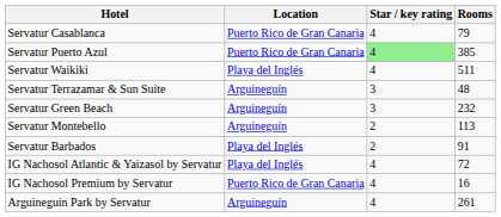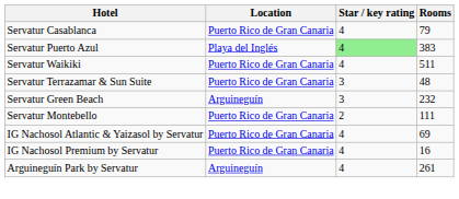Servatur Puerto Azul | Location: Puerto Rico de Gran Canaria -> Playa del Inglés
Servatur Puerto Azul | Rooms: 385 -> 383
Servatur Waikiki | Location: Playa del Inglés -> Puerto Rico de Gran Canaria
Servatur Terrazamar & Sun Suite | Location: Arguineguín -> Puerto Rico de Gran Canaria
Servatur Montebello | Location: Arguineguín -> Puerto Rico de Gran Canaria
Servatur Montebello | Rooms: 113 -> 111
- row: Servatur Barbados | Playa del Inglés | 2 | 91
IG Nachosol Atlantic & Yaizasol by Servatur | Location: Playa del Inglés -> Puerto Rico de Gran Canaria
IG Nachosol Atlantic & Yaizasol by Servatur | Rooms: 72 -> 69
